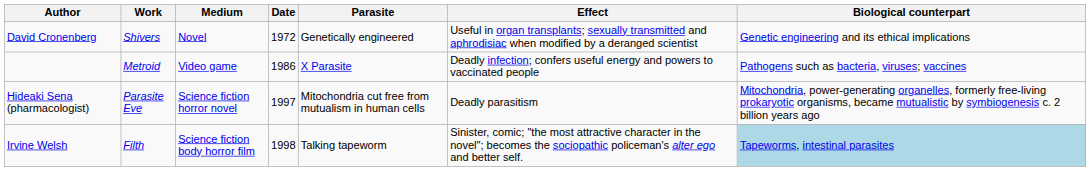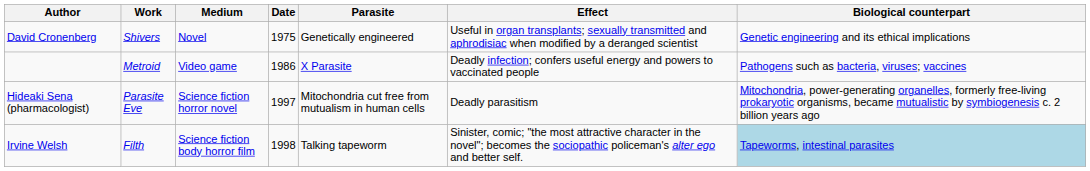David Cronenberg | Date: 1972 -> 1975
